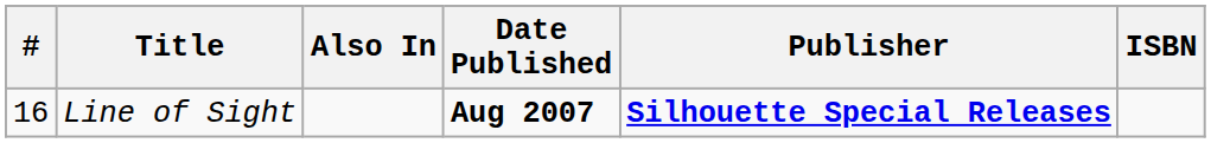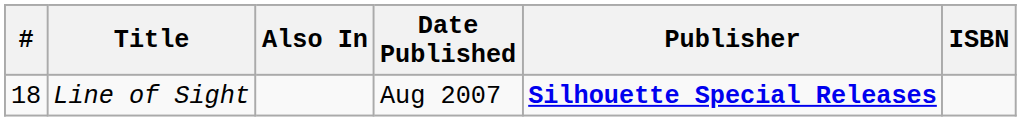Line of Sight | #: 16 -> 18
Line of Sight | Date Published: bold -> normal
